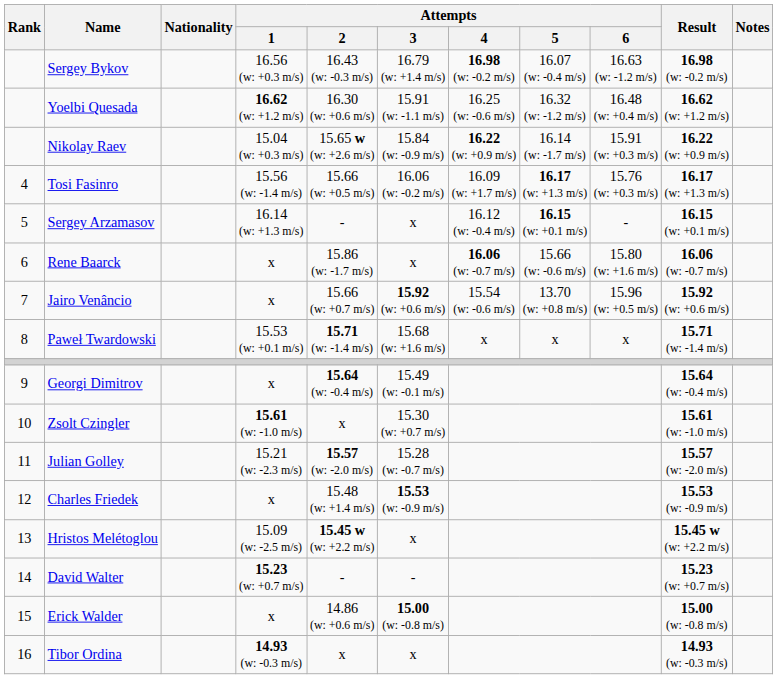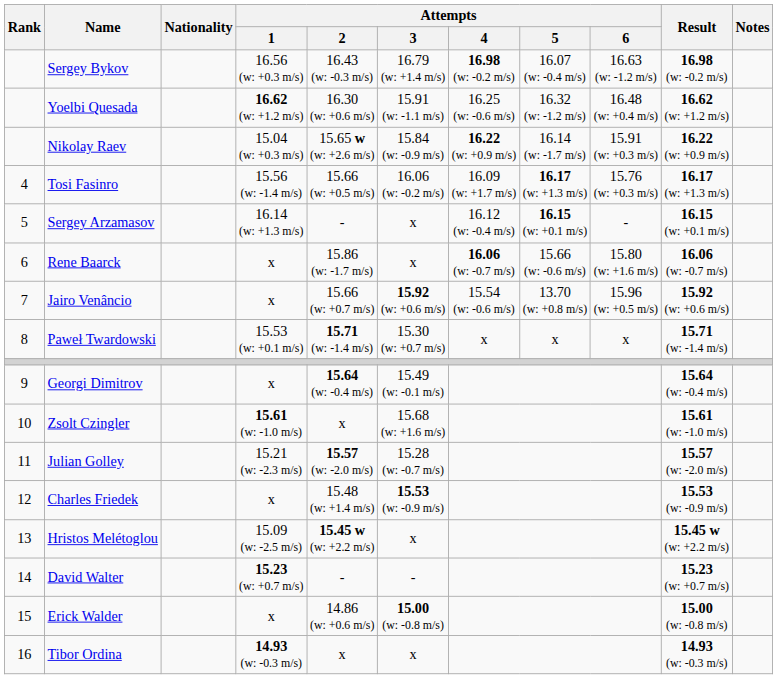Paweł Twardowski | Attempts / 3: 15.68 (w: +1.6 m/s) -> 15.30 (w: +0.7 m/s)
Zsolt Czingler | Attempts / 3: 15.30 (w: +0.7 m/s) -> 15.68 (w: +1.6 m/s)
